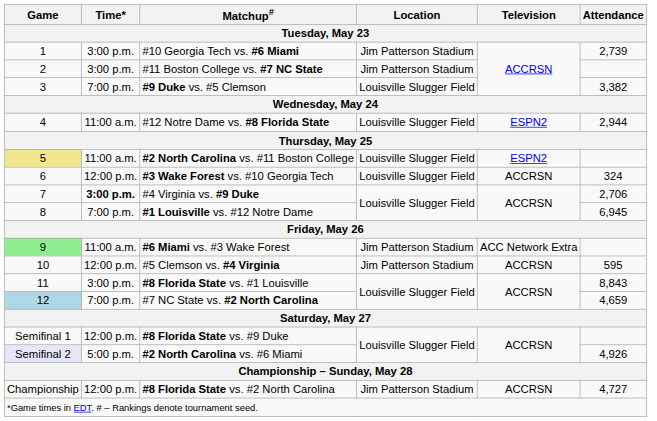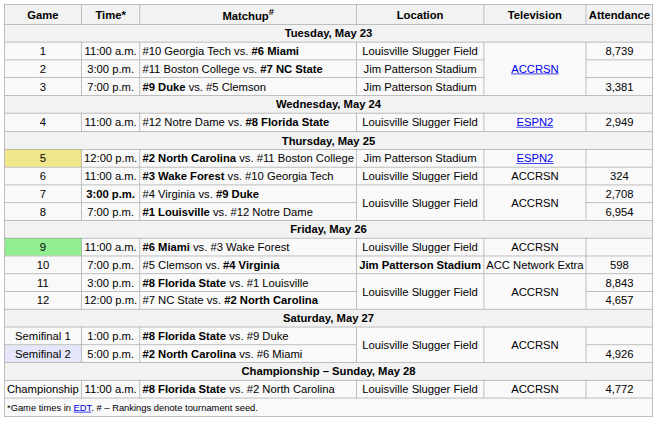#10 Georgia Tech vs. #6 Miami | Time*: 3:00 p.m. -> 11:00 a.m.
#10 Georgia Tech vs. #6 Miami | Location: Jim Patterson Stadium -> Louisville Slugger Field
#10 Georgia Tech vs. #6 Miami | Attendance: 2,739 -> 8,739
#9 Duke vs. #5 Clemson | Location: Louisville Slugger Field -> Jim Patterson Stadium
#9 Duke vs. #5 Clemson | Attendance: 3,382 -> 3,381
#12 Notre Dame vs. #8 Florida State | Attendance: 2,944 -> 2,949
#2 North Carolina vs. #11 Boston College | Time*: 11:00 a.m. -> 12:00 p.m.
#2 North Carolina vs. #11 Boston College | Location: Louisville Slugger Field -> Jim Patterson Stadium
#3 Wake Forest vs. #10 Georgia Tech | Time*: 12:00 p.m. -> 11:00 a.m.
#4 Virginia vs. #9 Duke | Attendance: 2,706 -> 2,708
#1 Louisville vs. #12 Notre Dame | Attendance: 6,945 -> 6,954
#6 Miami vs. #3 Wake Forest | Location: Jim Patterson Stadium -> Louisville Slugger Field
#6 Miami vs. #3 Wake Forest | Television: ACC Network Extra -> ACCRSN
#5 Clemson vs. #4 Virginia | Time*: 12:00 p.m. -> 7:00 p.m.
#5 Clemson vs. #4 Virginia | Location: normal -> bold
#5 Clemson vs. #4 Virginia | Television: ACCRSN -> ACC Network Extra
#5 Clemson vs. #4 Virginia | Attendance: 595 -> 598
#7 NC State vs. #2 North Carolina | Game: lightblue background -> no background
#7 NC State vs. #2 North Carolina | Time*: 7:00 p.m. -> 12:00 p.m.
#7 NC State vs. #2 North Carolina | Attendance: 4,659 -> 4,657
#8 Florida State vs. #9 Duke | Time*: 12:00 p.m. -> 1:00 p.m.
#8 Florida State vs. #2 North Carolina | Time*: 12:00 p.m. -> 11:00 a.m.
#8 Florida State vs. #2 North Carolina | Location: Jim Patterson Stadium -> Louisville Slugger Field
#8 Florida State vs. #2 North Carolina | Attendance: 4,727 -> 4,772
